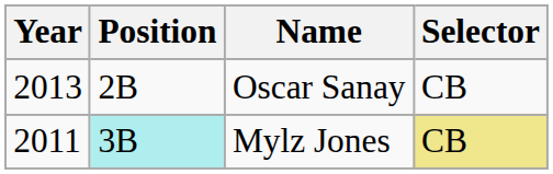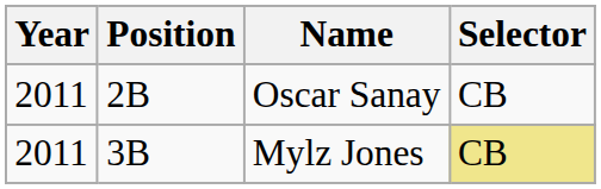Oscar Sanay | Year: 2013 -> 2011
Mylz Jones | Position: paleturquoise background -> no background
